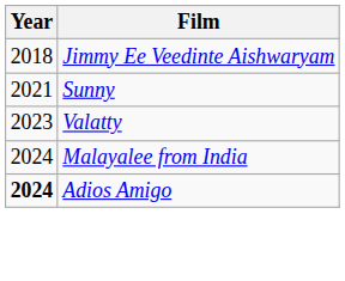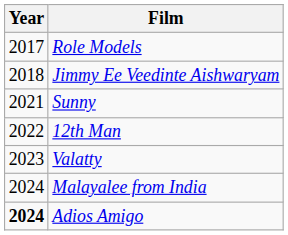+ row: 2017 | Role Models
+ row: 2022 | 12th Man
